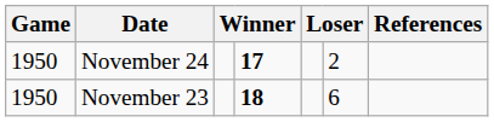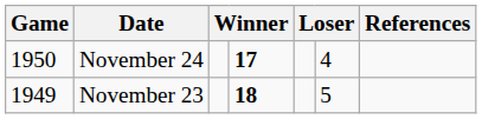November 24 | column 6: 2 -> 4
November 23 | Game: 1950 -> 1949
November 23 | column 6: 6 -> 5
